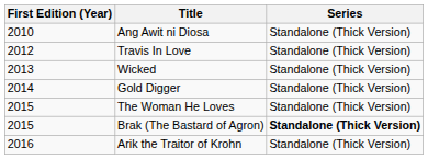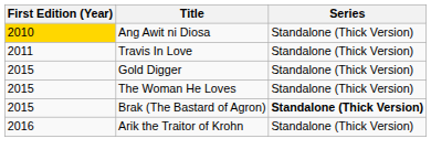Ang Awit ni Diosa | First Edition (Year): no background -> gold background
Travis In Love | First Edition (Year): 2012 -> 2011
- row: 2013 | Wicked | Standalone (Thick Version)
Gold Digger | First Edition (Year): 2014 -> 2015
